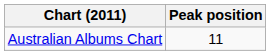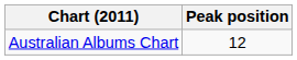Australian Albums Chart | Peak position: 11 -> 12
